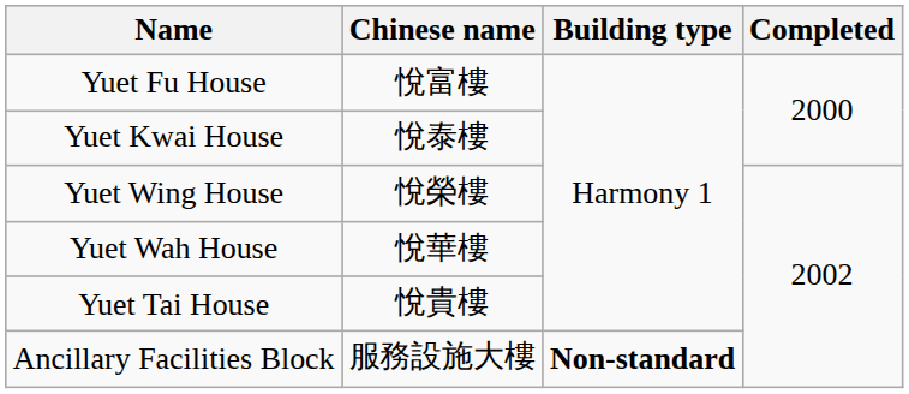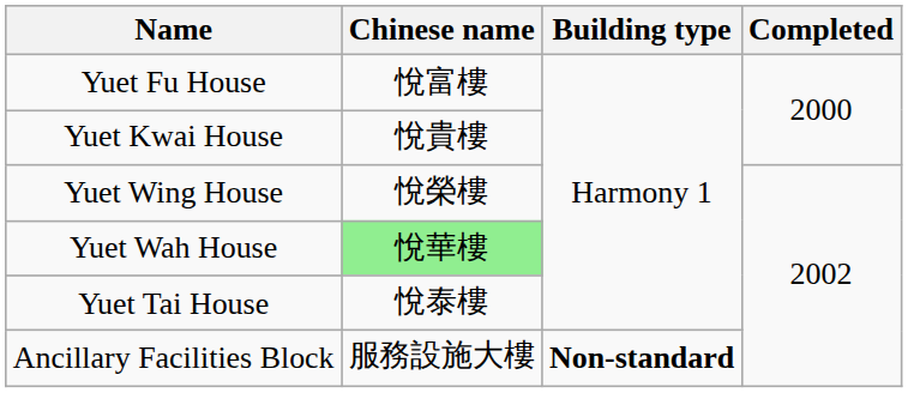Yuet Kwai House | Chinese name: 悅泰樓 -> 悅貴樓
Yuet Wah House | Chinese name: no background -> lightgreen background
Yuet Tai House | Chinese name: 悅貴樓 -> 悅泰樓
